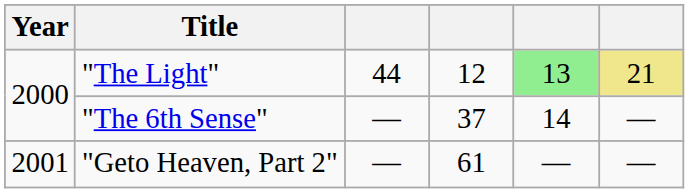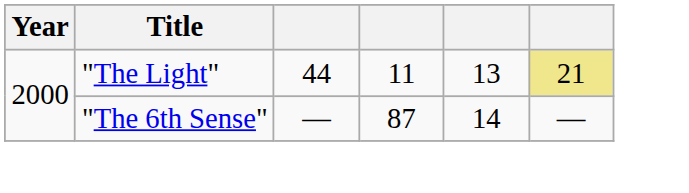"The Light" | column 4: 12 -> 11
"The Light" | column 5: lightgreen background -> no background
"The 6th Sense" | column 4: 37 -> 87
- row: 2001 | "Geto Heaven, Part 2" | — | 61 | — | —
